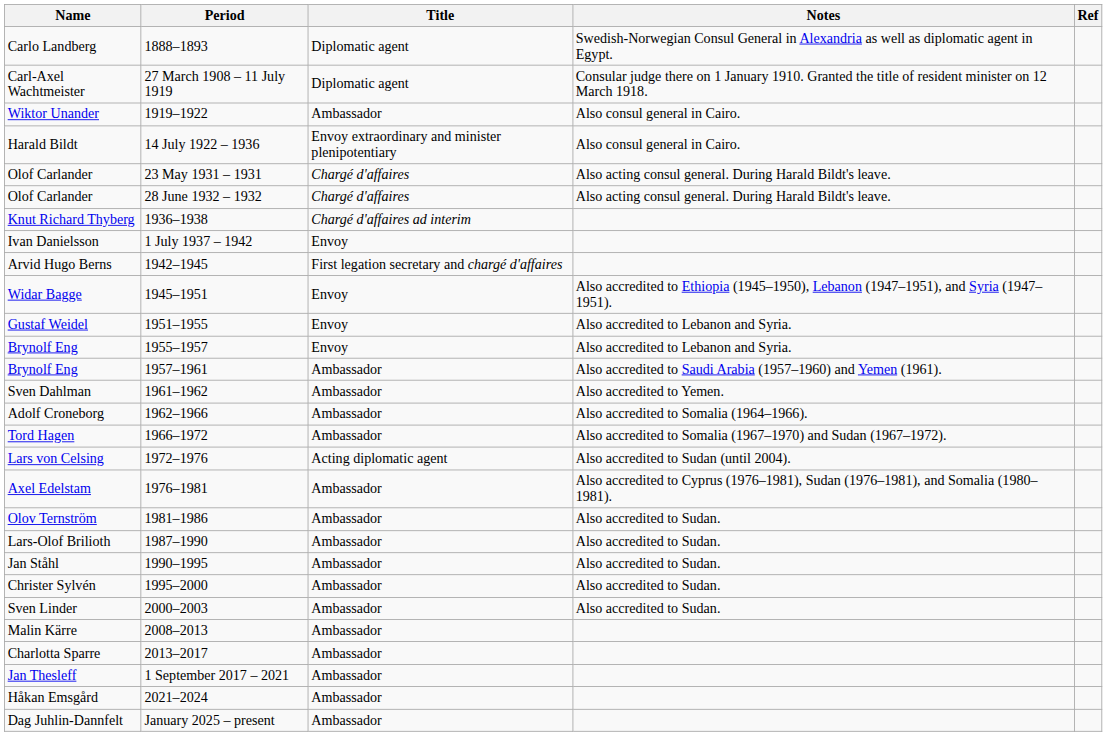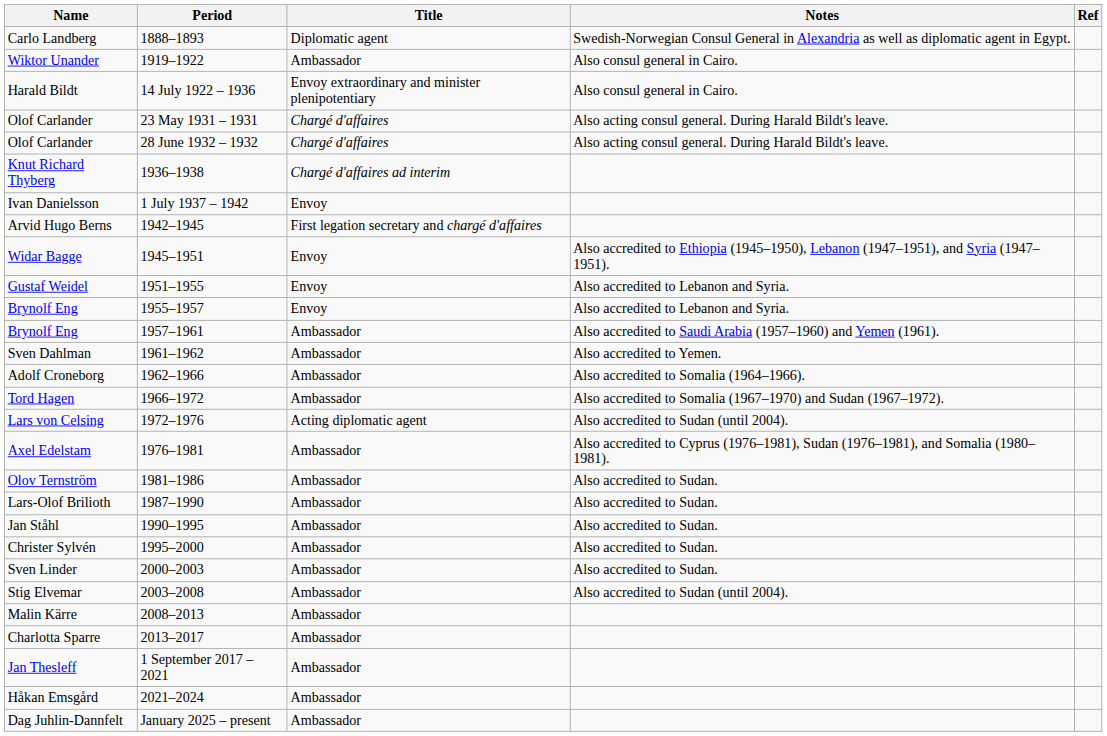- row: Carl-Axel Wachtmeister | 27 March 1908 – 11 July 1919 | Diplomatic agent | Consular judge there on 1 January 1910. Granted the title of resident minister on 12 March 1918.
+ row: Stig Elvemar | 2003–2008 | Ambassador | Also accredited to Sudan (until 2004).
